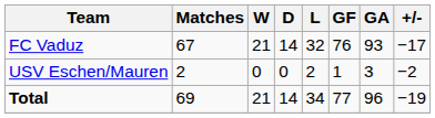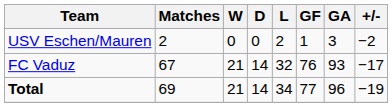rows swapped: USV Eschen/Mauren <-> FC Vaduz
